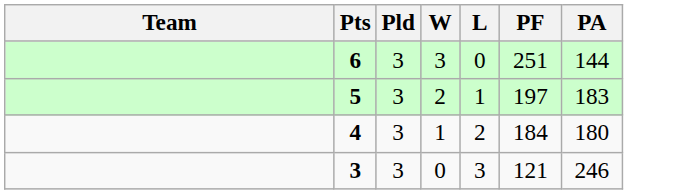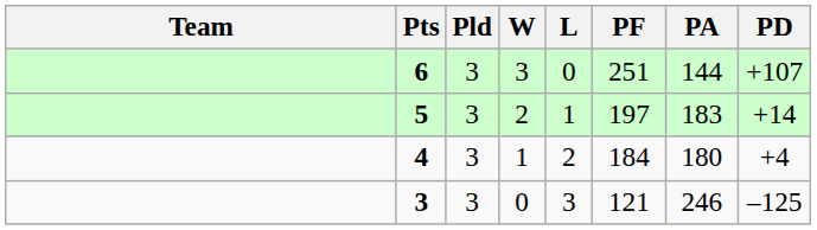+ column: PD | +107 | +14 | +4 | –125
